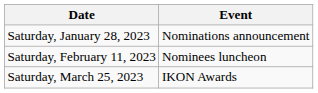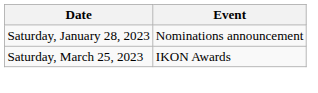- row: Saturday, February 11, 2023 | Nominees luncheon
